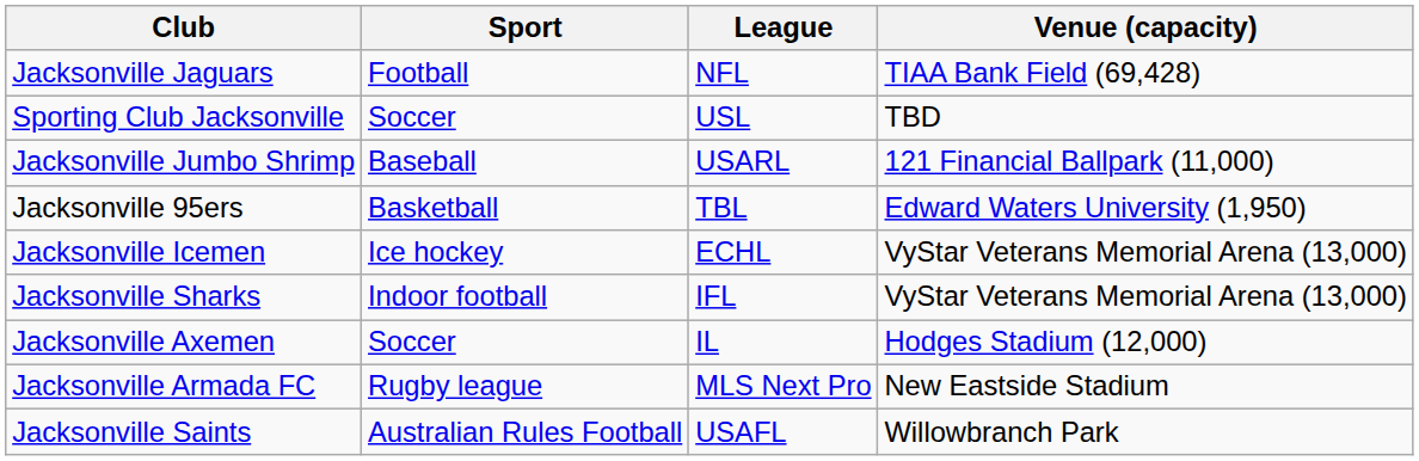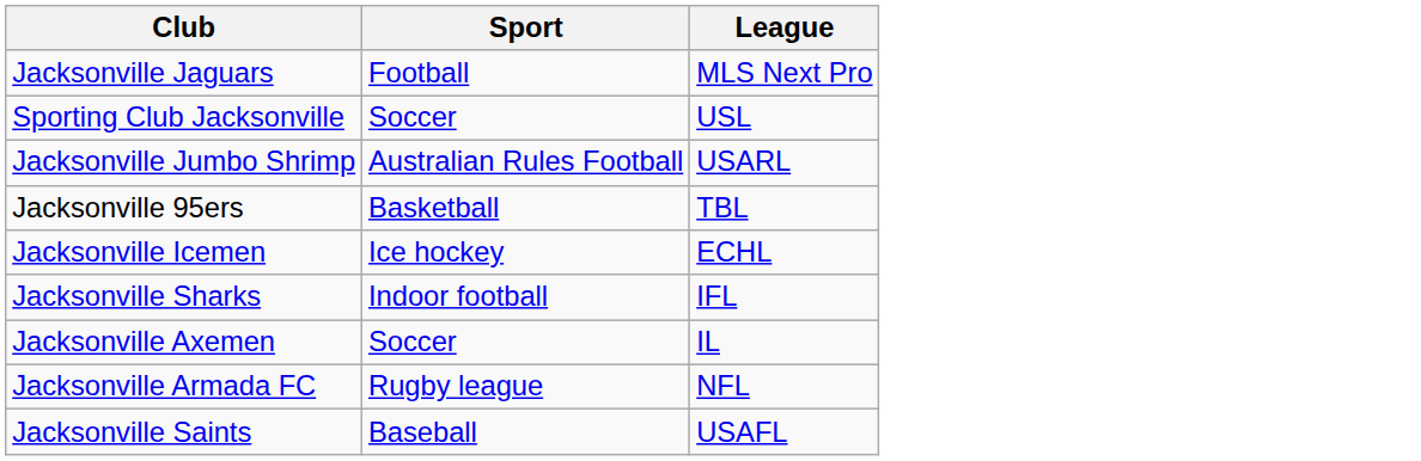- column: Venue (capacity) | TIAA Bank Field (69,428) | TBD | 121 Financial Ballpark (11,000) | Edward Waters University (1,950) | VyStar Veterans Memorial Arena (13,000) | VyStar Veterans Memorial Arena (13,000) | Hodges Stadium (12,000) | New Eastside Stadium | Willowbranch Park
Jacksonville Jaguars | League: NFL -> MLS Next Pro
Jacksonville Jumbo Shrimp | Sport: Baseball -> Australian Rules Football
Jacksonville Armada FC | League: MLS Next Pro -> NFL
Jacksonville Saints | Sport: Australian Rules Football -> Baseball
